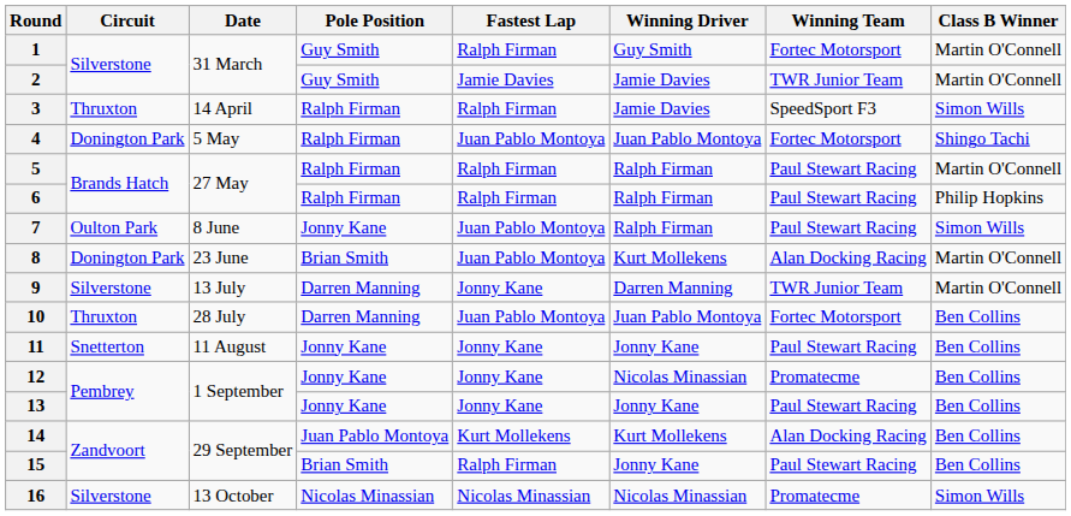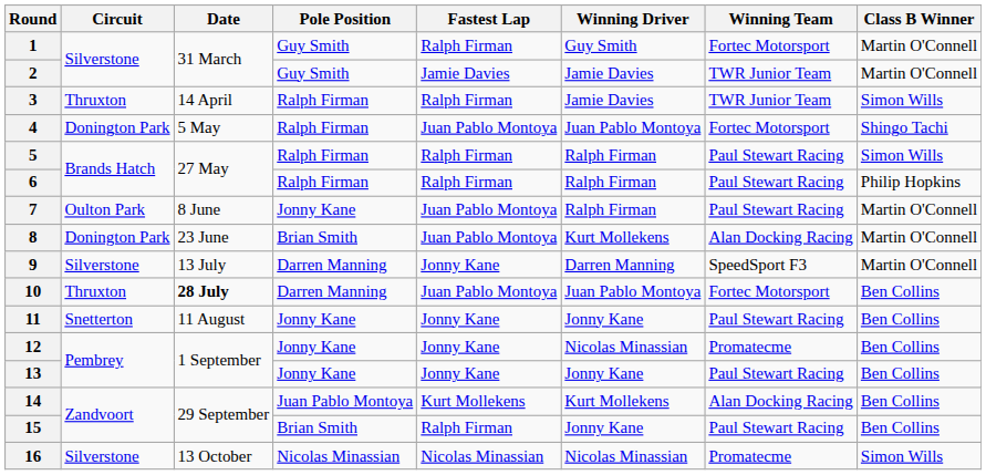3 | Winning Team: SpeedSport F3 -> TWR Junior Team
5 | Class B Winner: Martin O'Connell -> Simon Wills
7 | Class B Winner: Simon Wills -> Martin O'Connell
9 | Winning Team: TWR Junior Team -> SpeedSport F3
10 | Date: normal -> bold
